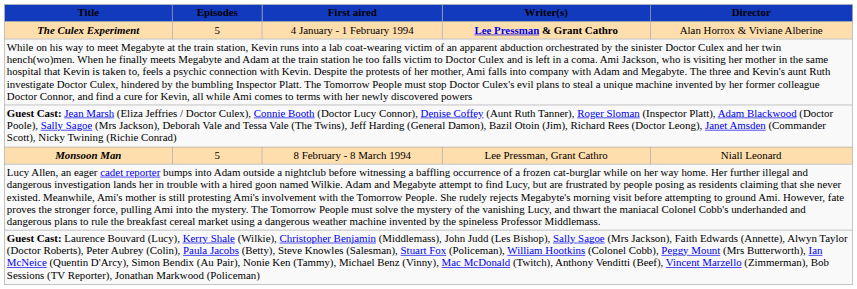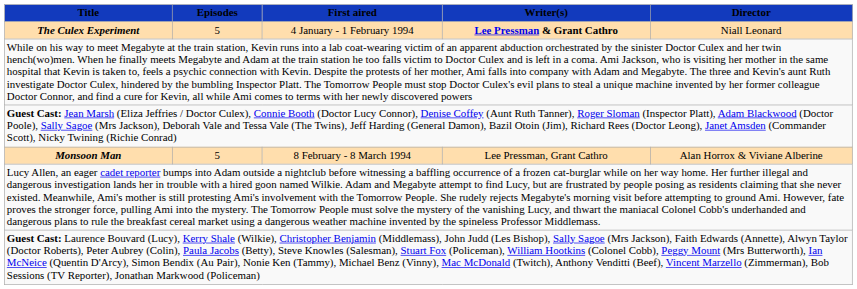The Culex Experiment | Director: Alan Horrox & Viviane Alberine -> Niall Leonard
Monsoon Man | Director: Niall Leonard -> Alan Horrox & Viviane Alberine
